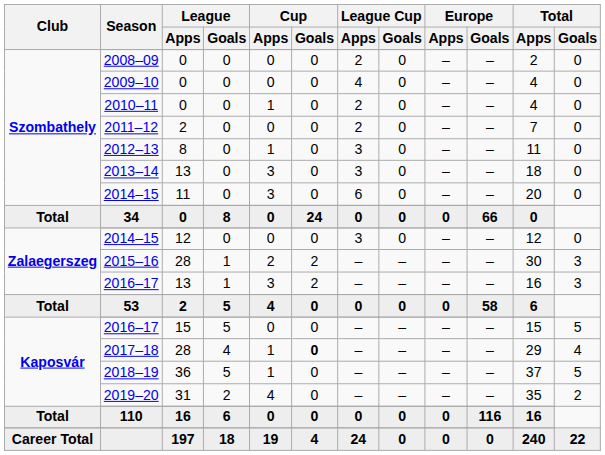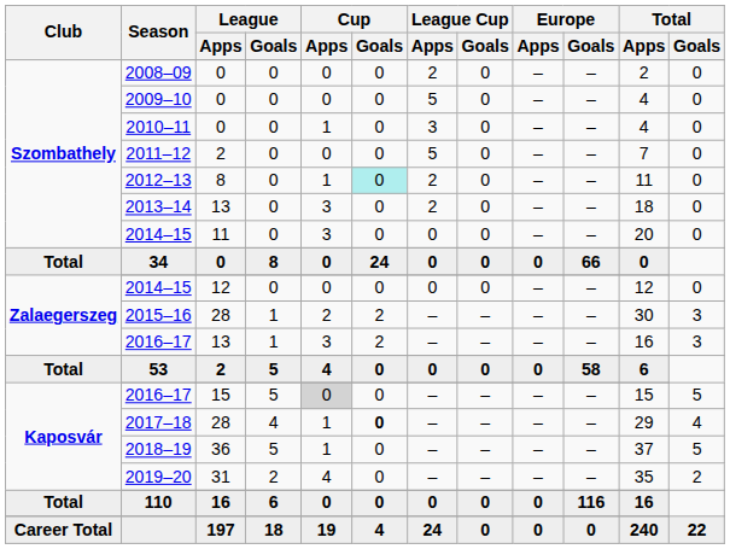2009–10 | League Cup / Apps: 4 -> 5
2010–11 | League Cup / Apps: 2 -> 3
2011–12 | League Cup / Apps: 2 -> 5
2012–13 | Cup / Goals: no background -> paleturquoise background
2012–13 | League Cup / Apps: 3 -> 2
2013–14 | League Cup / Apps: 3 -> 2
Szombathely / 2014–15 | League Cup / Apps: 6 -> 0
Zalaegerszeg / 2014–15 | League Cup / Apps: 3 -> 0
Kaposvár / 2016–17 | Cup / Apps: no background -> lightgrey background
